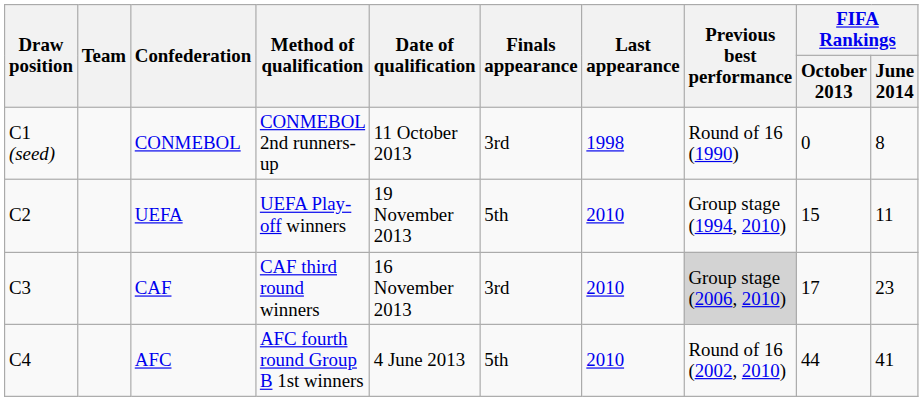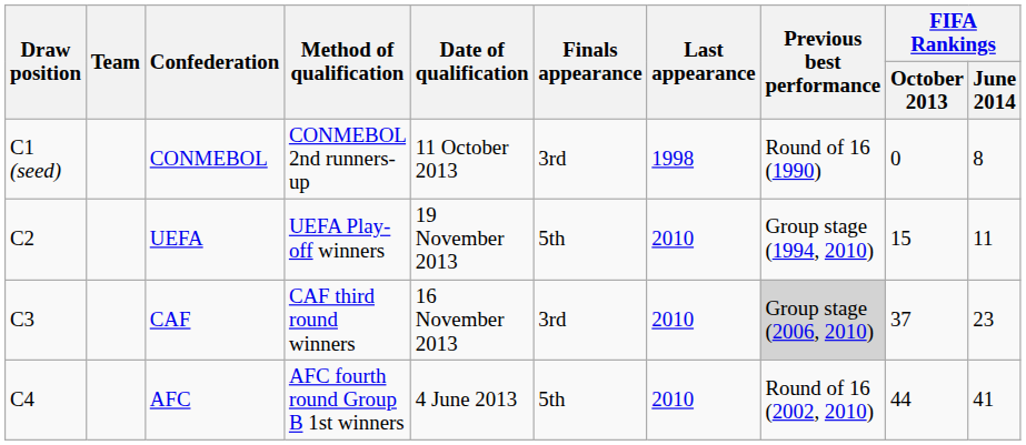CAF | FIFA Rankings / October 2013: 17 -> 37
